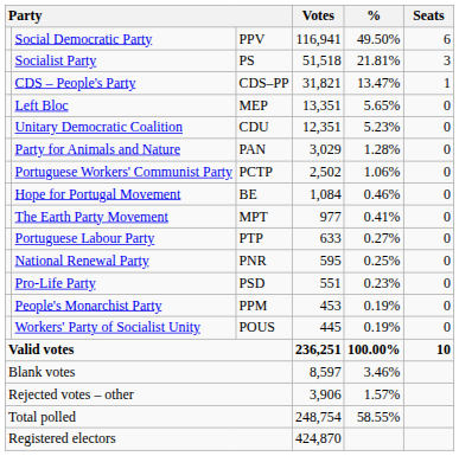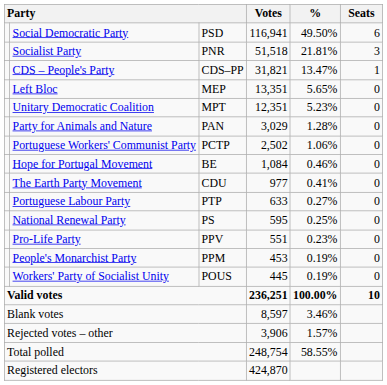Social Democratic Party | column 3: PPV -> PSD
Socialist Party | column 3: PS -> PNR
Unitary Democratic Coalition | column 3: CDU -> MPT
The Earth Party Movement | column 3: MPT -> CDU
National Renewal Party | column 3: PNR -> PS
Pro-Life Party | column 3: PSD -> PPV
